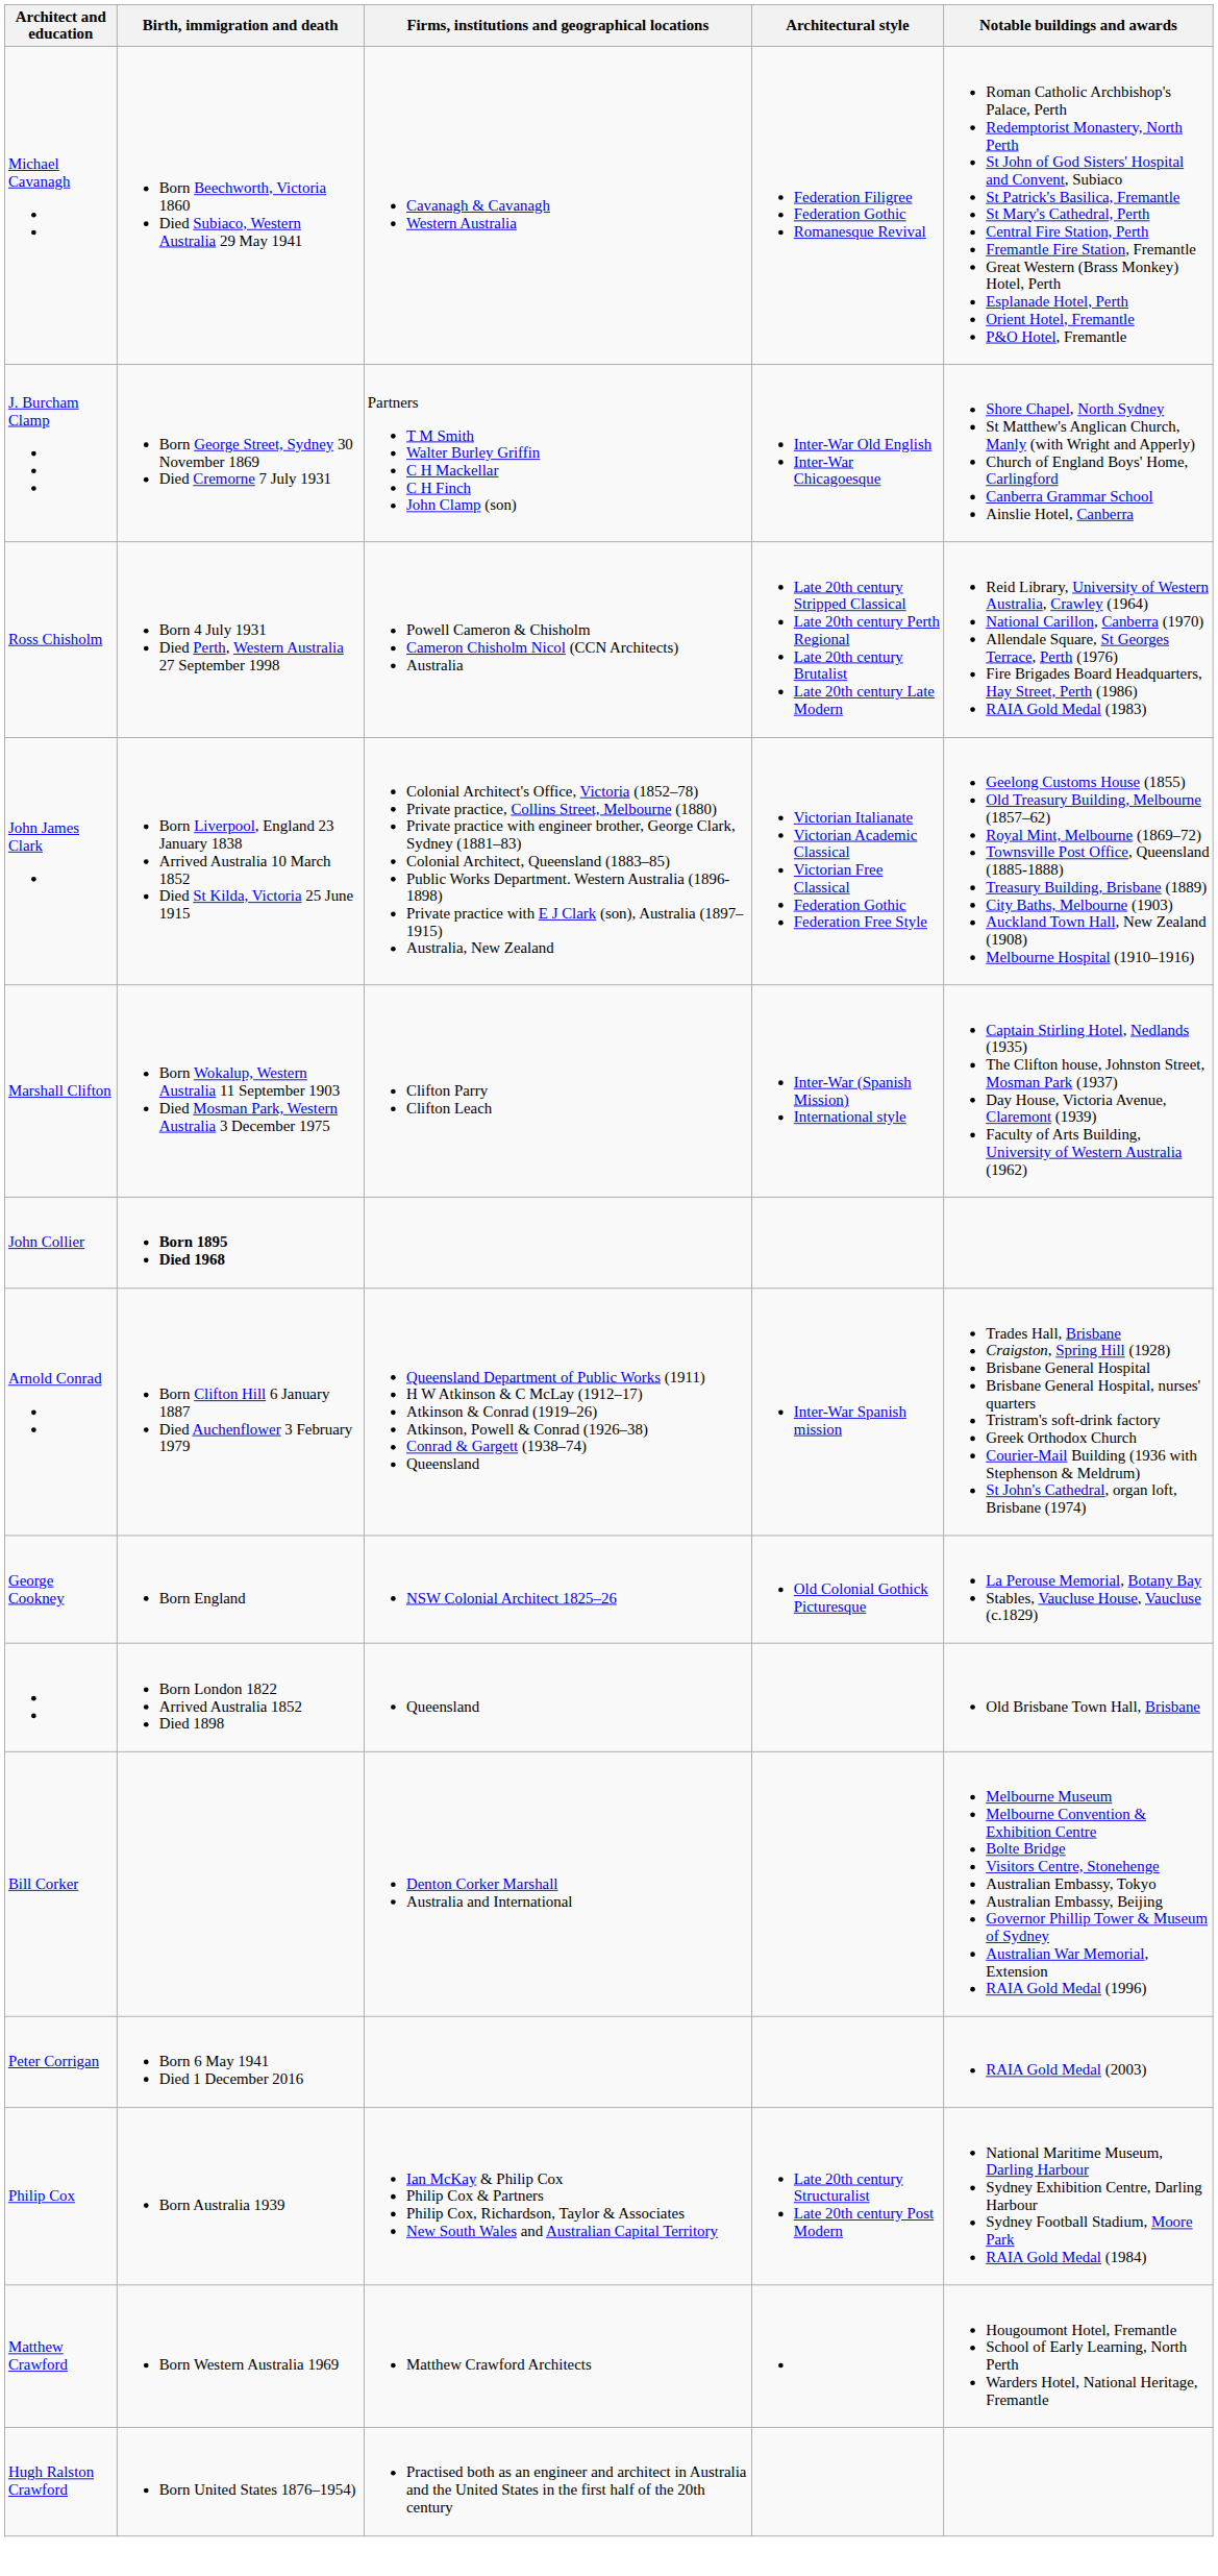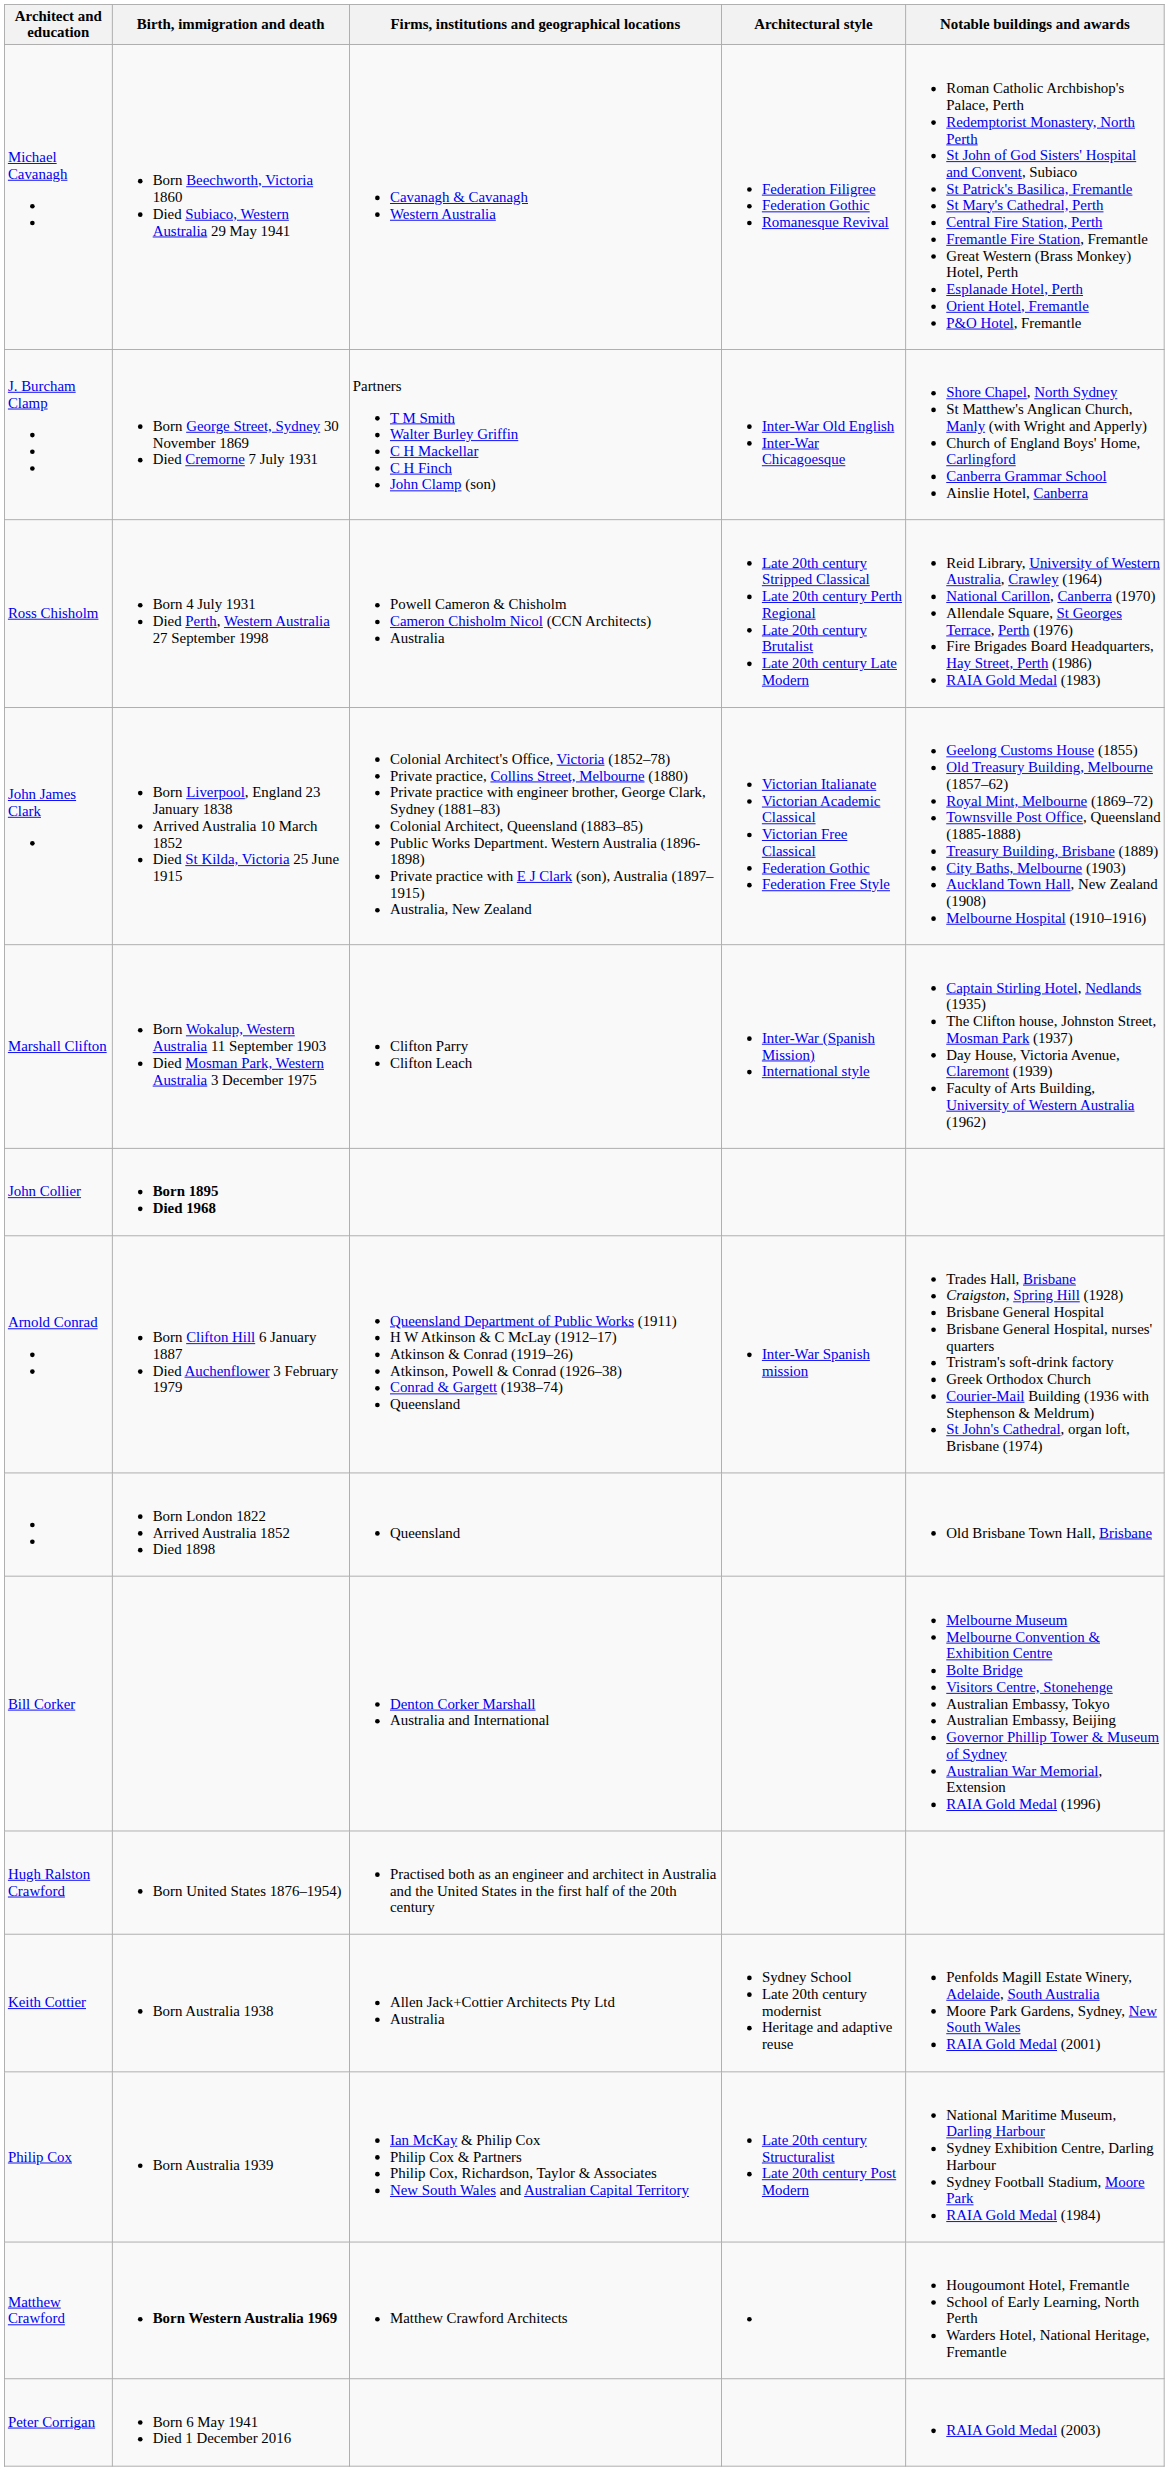- row: George Cookney | Born England | NSW Colonial Architect 1825–26 | Old Colonial Gothick Picturesque | La Perouse Memorial, Botany Bay Stables, Vaucluse House, Vaucluse (c.1829)
rows swapped: Peter Corrigan <-> Hugh Ralston Crawford
+ row: Keith Cottier | Born Australia 1938 | Allen Jack+Cottier Architects Pty Ltd Australia | Sydney School Late 20th century modernist Heritage and adaptive reuse | Penfolds Magill Estate Winery, Adelaide, South Australia Moore Park Gardens, Sydney, New South Wales RAIA Gold Medal (2001)
Matthew Crawford | Birth, immigration and death: normal -> bold
